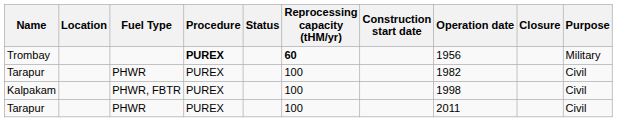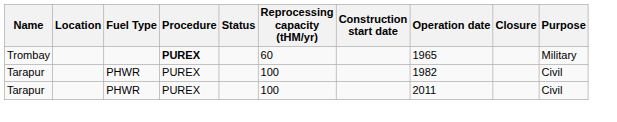Trombay | Reprocessing capacity (tHM/yr): bold -> normal
Trombay | Operation date: 1956 -> 1965
- row: Kalpakam | PHWR, FBTR | PUREX | 100 | 1998 | Civil
